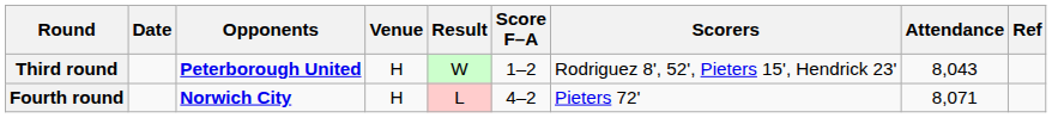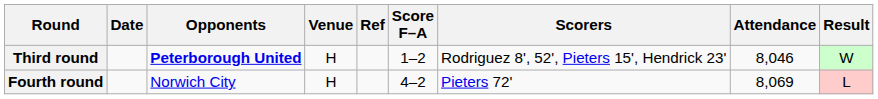columns swapped: Result <-> Ref
Third round | Attendance: 8,043 -> 8,046
Fourth round | Opponents: bold -> normal
Fourth round | Attendance: 8,071 -> 8,069
